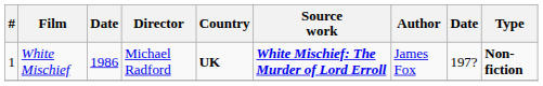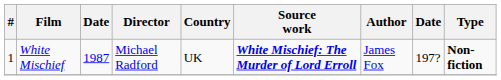White Mischief | column 3: 1986 -> 1987
White Mischief | Country: bold -> normal
